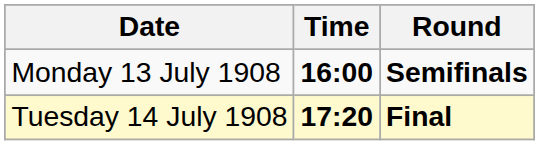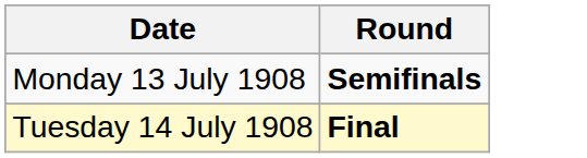- column: Time | 16:00 | 17:20
